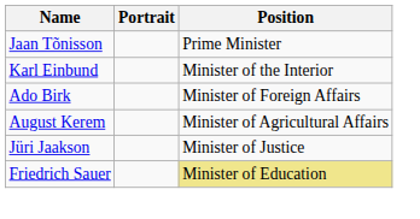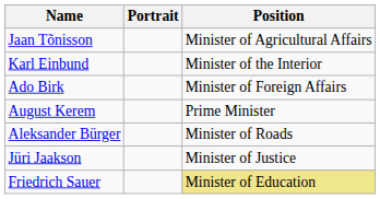Jaan Tõnisson | Position: Prime Minister -> Minister of Agricultural Affairs
August Kerem | Position: Minister of Agricultural Affairs -> Prime Minister
+ row: Aleksander Bürger | Minister of Roads
